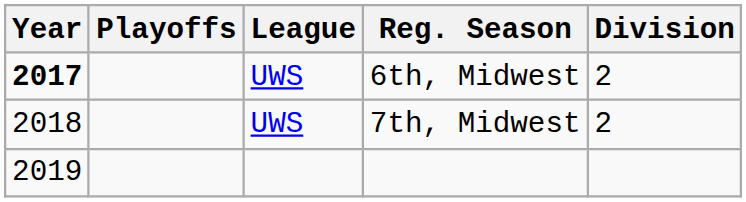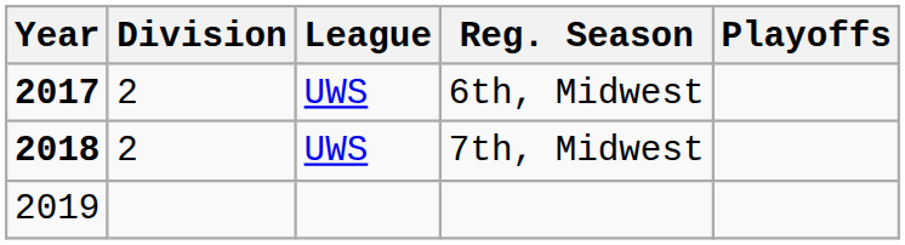columns swapped: Division <-> Playoffs
7th, Midwest | Year: normal -> bold
